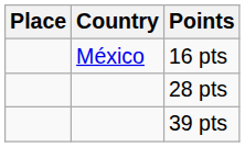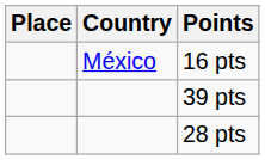rows swapped: 28 pts <-> 39 pts
